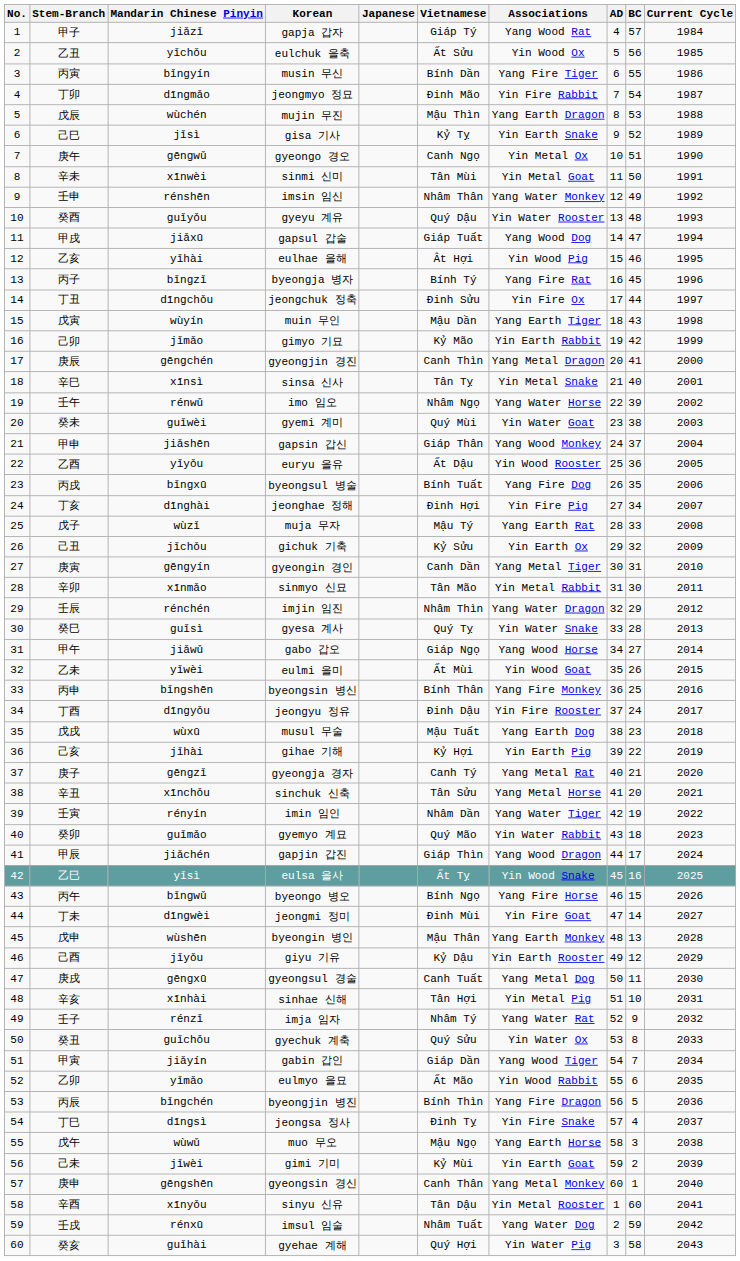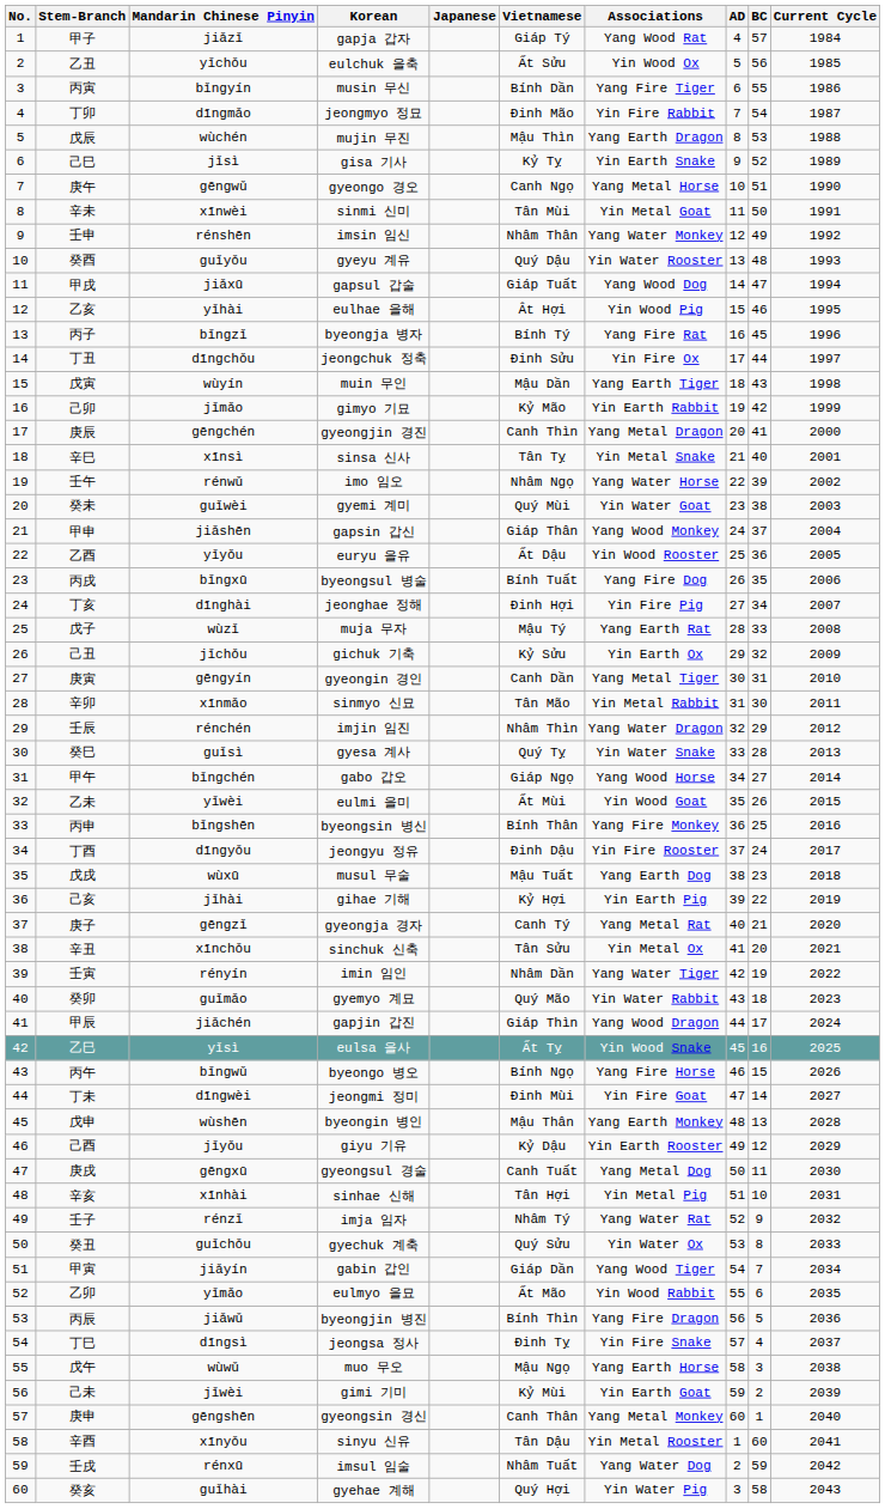庚午 | Associations: Yin Metal Ox -> Yang Metal Horse
甲午 | Mandarin Chinese Pinyin: jiǎwǔ -> bǐngchén
辛丑 | Associations: Yang Metal Horse -> Yin Metal Ox
丙辰 | Mandarin Chinese Pinyin: bǐngchén -> jiǎwǔ
